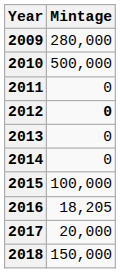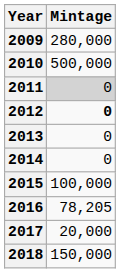2011 | Mintage: no background -> lightgrey background
2016 | Mintage: 18,205 -> 78,205
